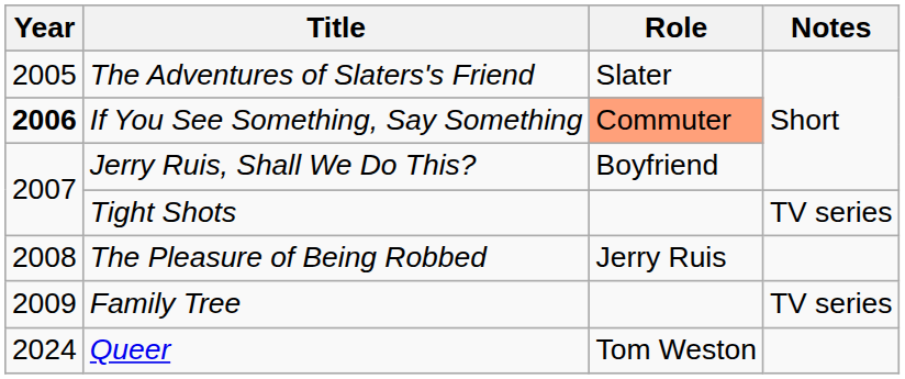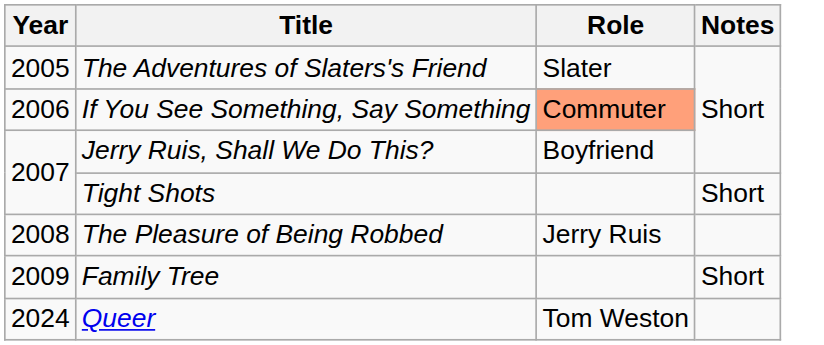If You See Something, Say Something | Year: bold -> normal
Tight Shots | Notes: TV series -> Short
Family Tree | Notes: TV series -> Short
